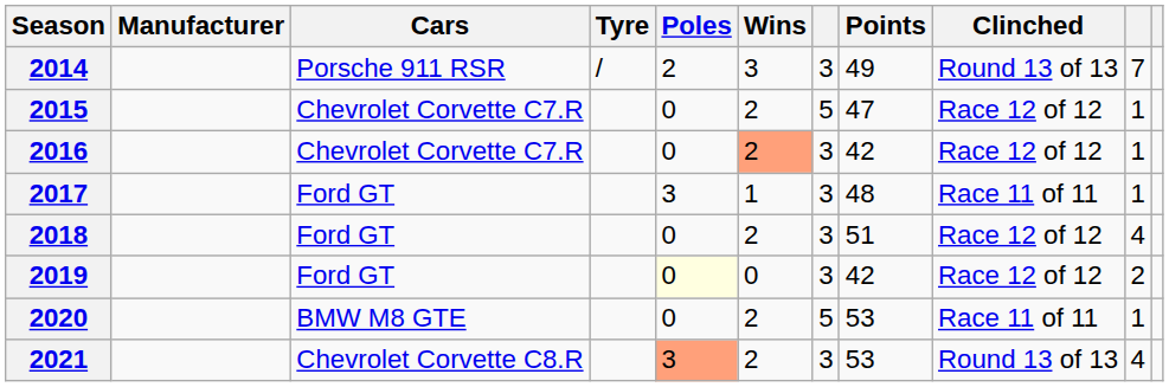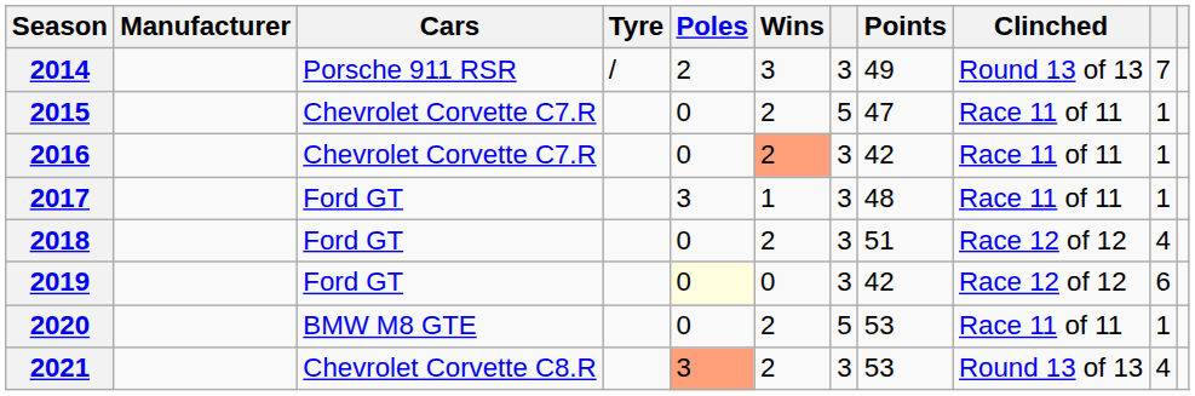2015 | Clinched: Race 12 of 12 -> Race 11 of 11
2016 | Clinched: Race 12 of 12 -> Race 11 of 11
2019 | column 10: 2 -> 6
